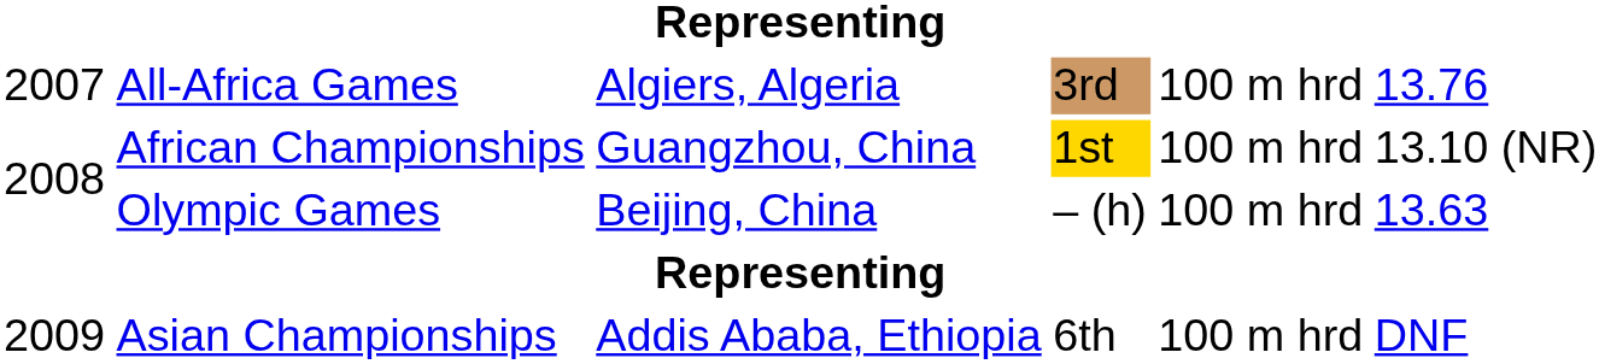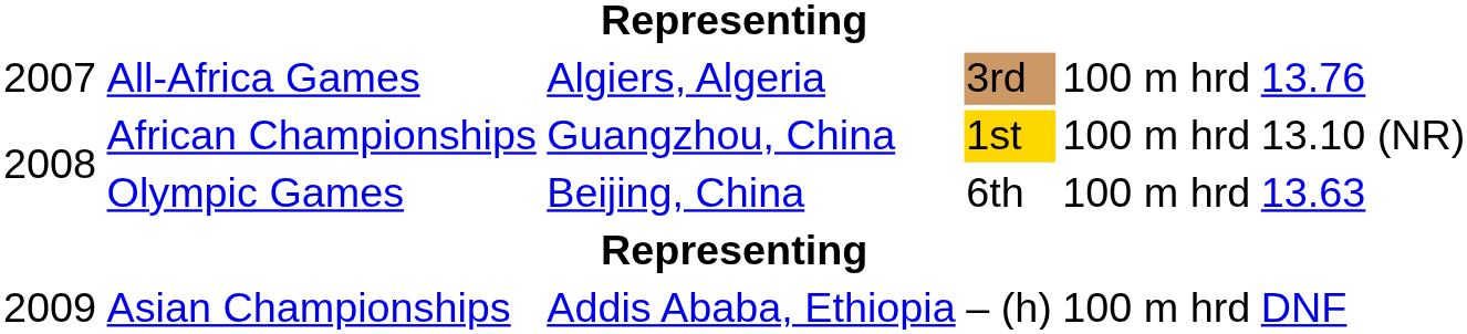Olympic Games | column 4: – (h) -> 6th
Asian Championships | column 4: 6th -> – (h)
